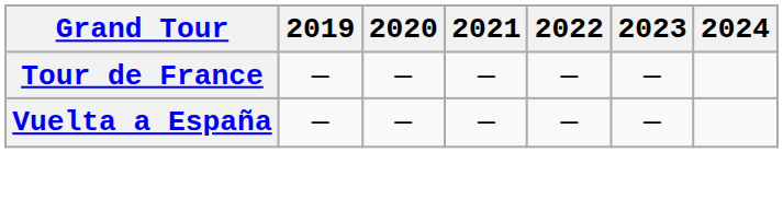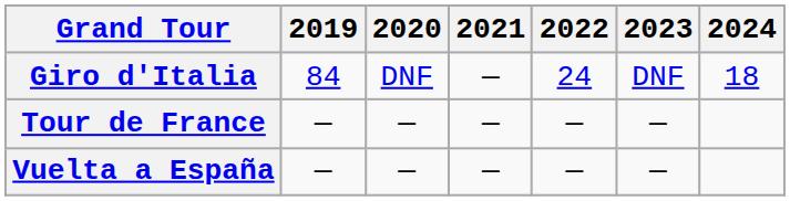+ row: Giro d'Italia | 84 | DNF | — | 24 | DNF | 18
